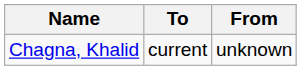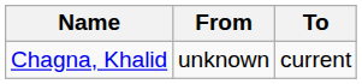columns swapped: From <-> To
